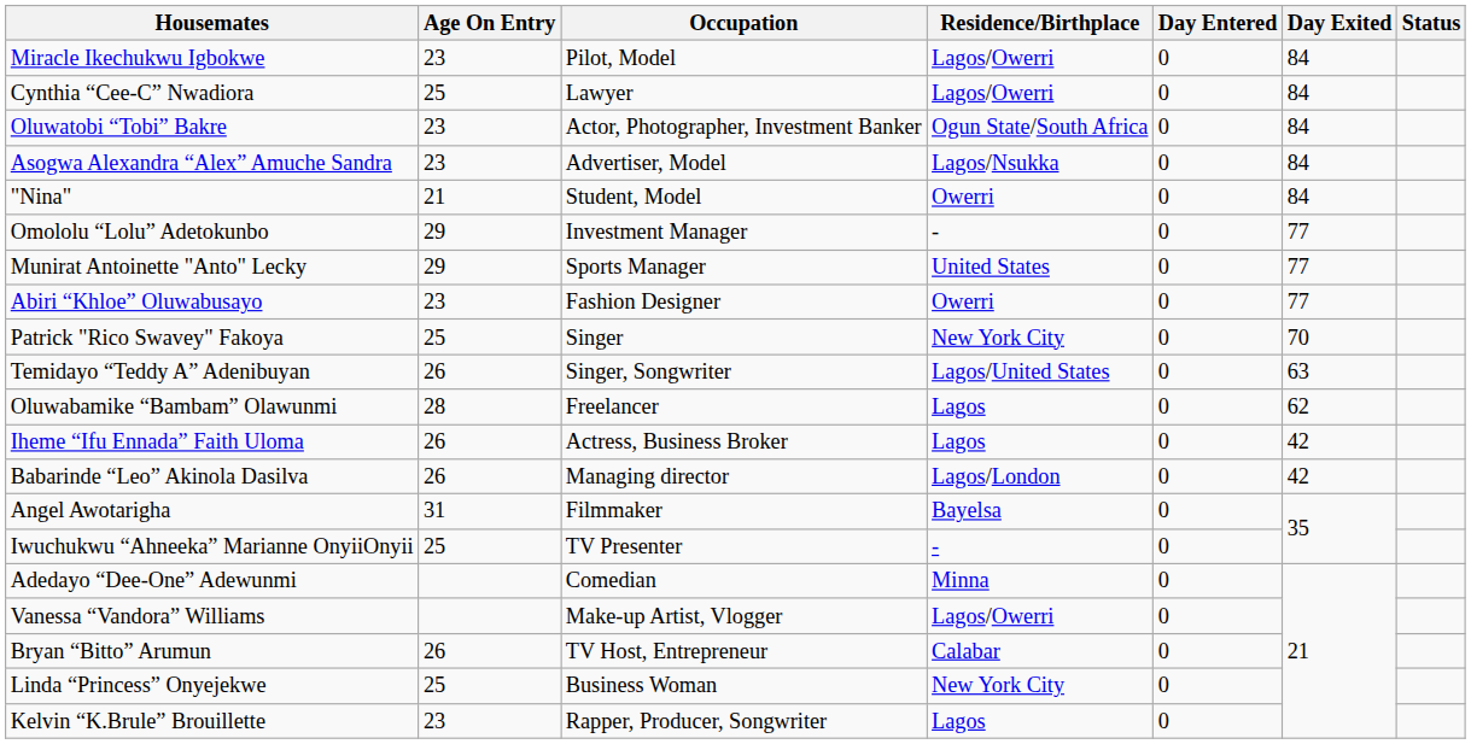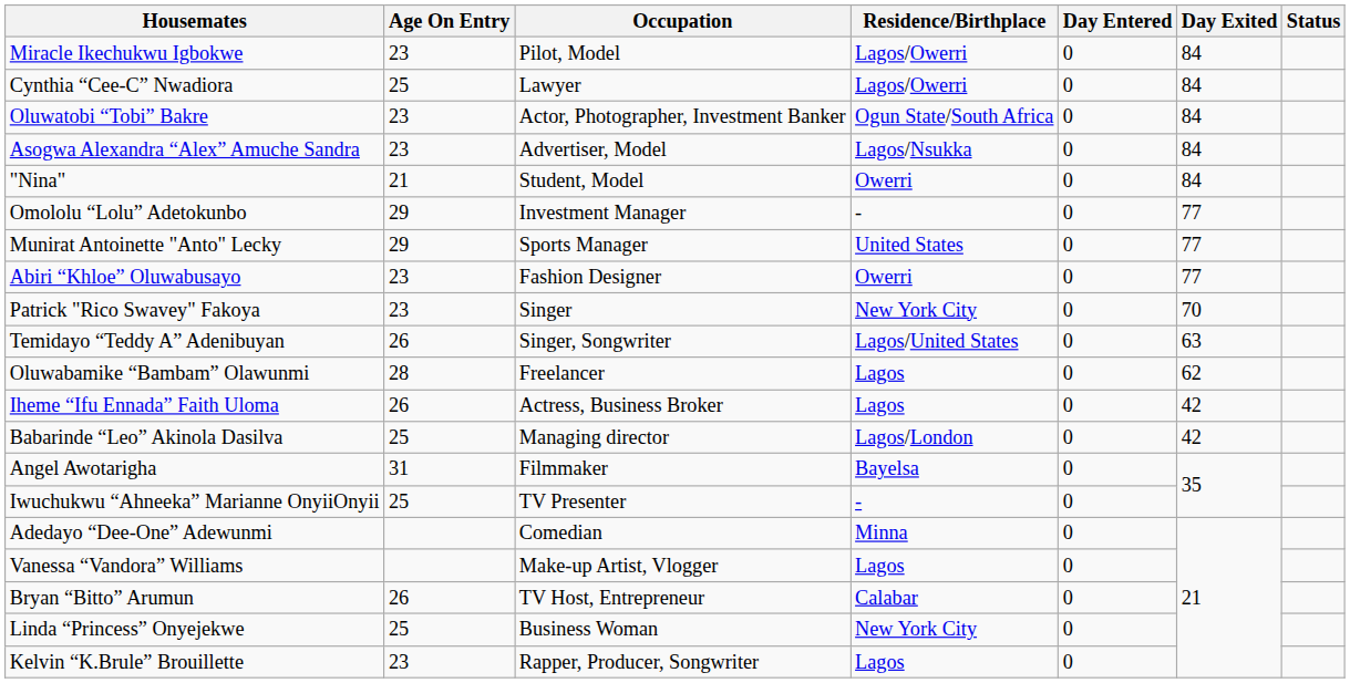Patrick "Rico Swavey" Fakoya | Age On Entry: 25 -> 23
Babarinde “Leo” Akinola Dasilva | Age On Entry: 26 -> 25
Vanessa “Vandora” Williams | Residence/Birthplace: Lagos/Owerri -> Lagos
